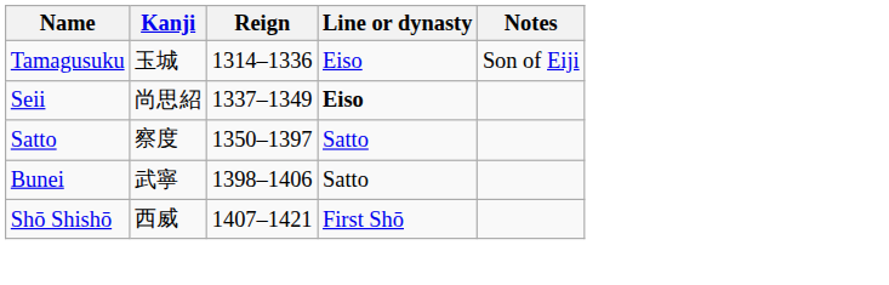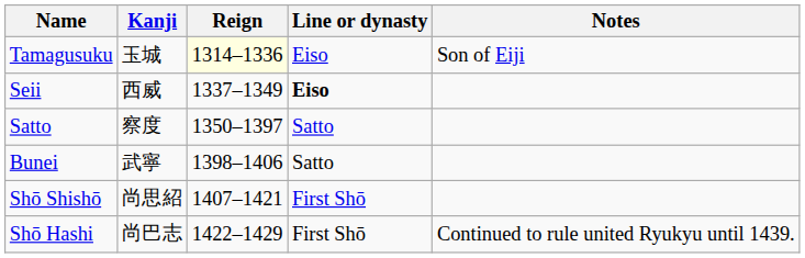Tamagusuku | Reign: no background -> lightyellow background
Seii | Kanji: 尚思紹 -> 西威
Shō Shishō | Kanji: 西威 -> 尚思紹
+ row: Shō Hashi | 尚巴志 | 1422–1429 | First Shō | Continued to rule united Ryukyu until 1439.
